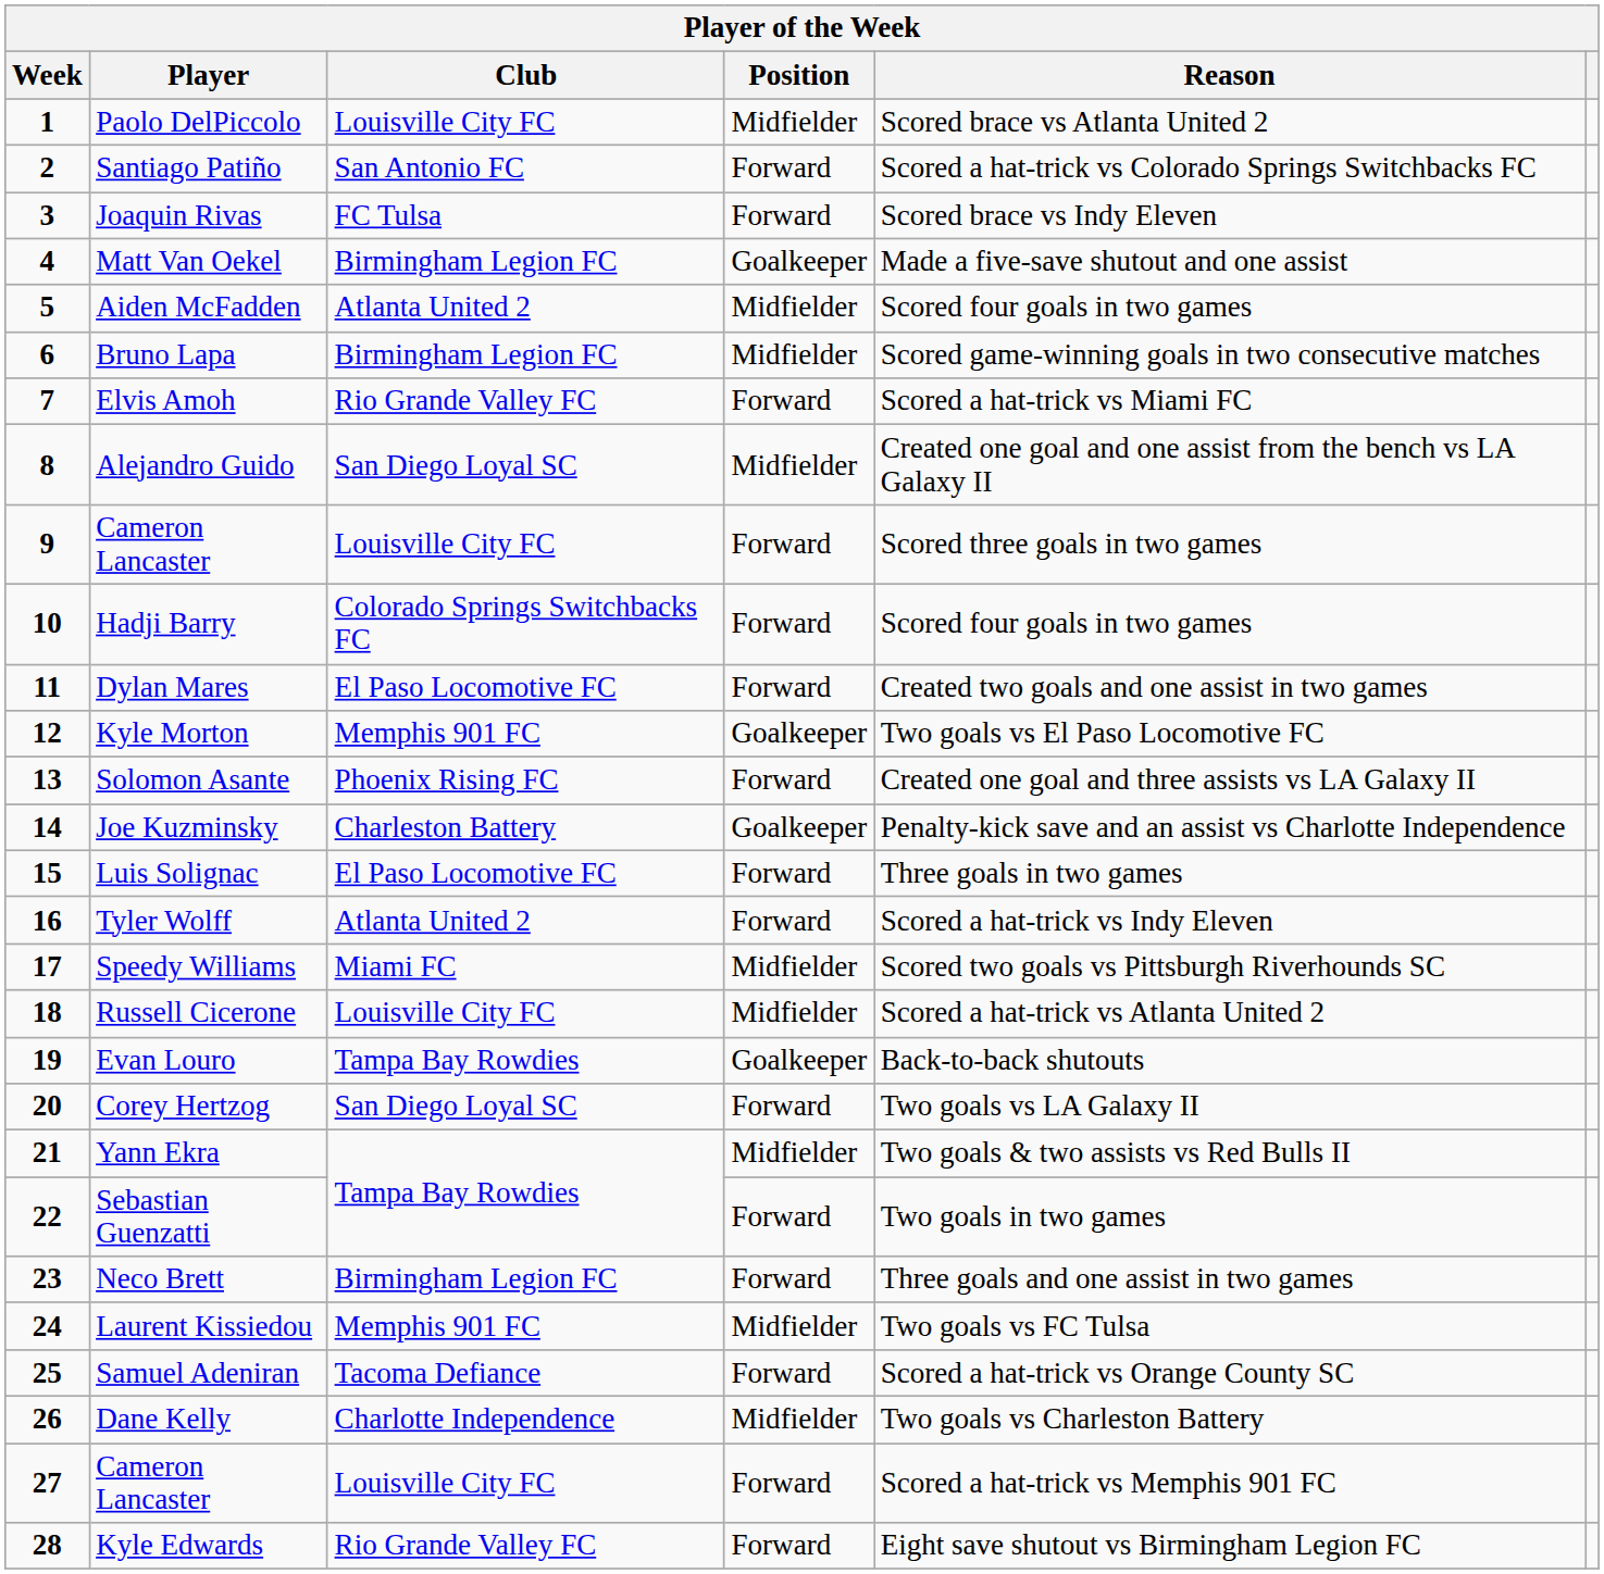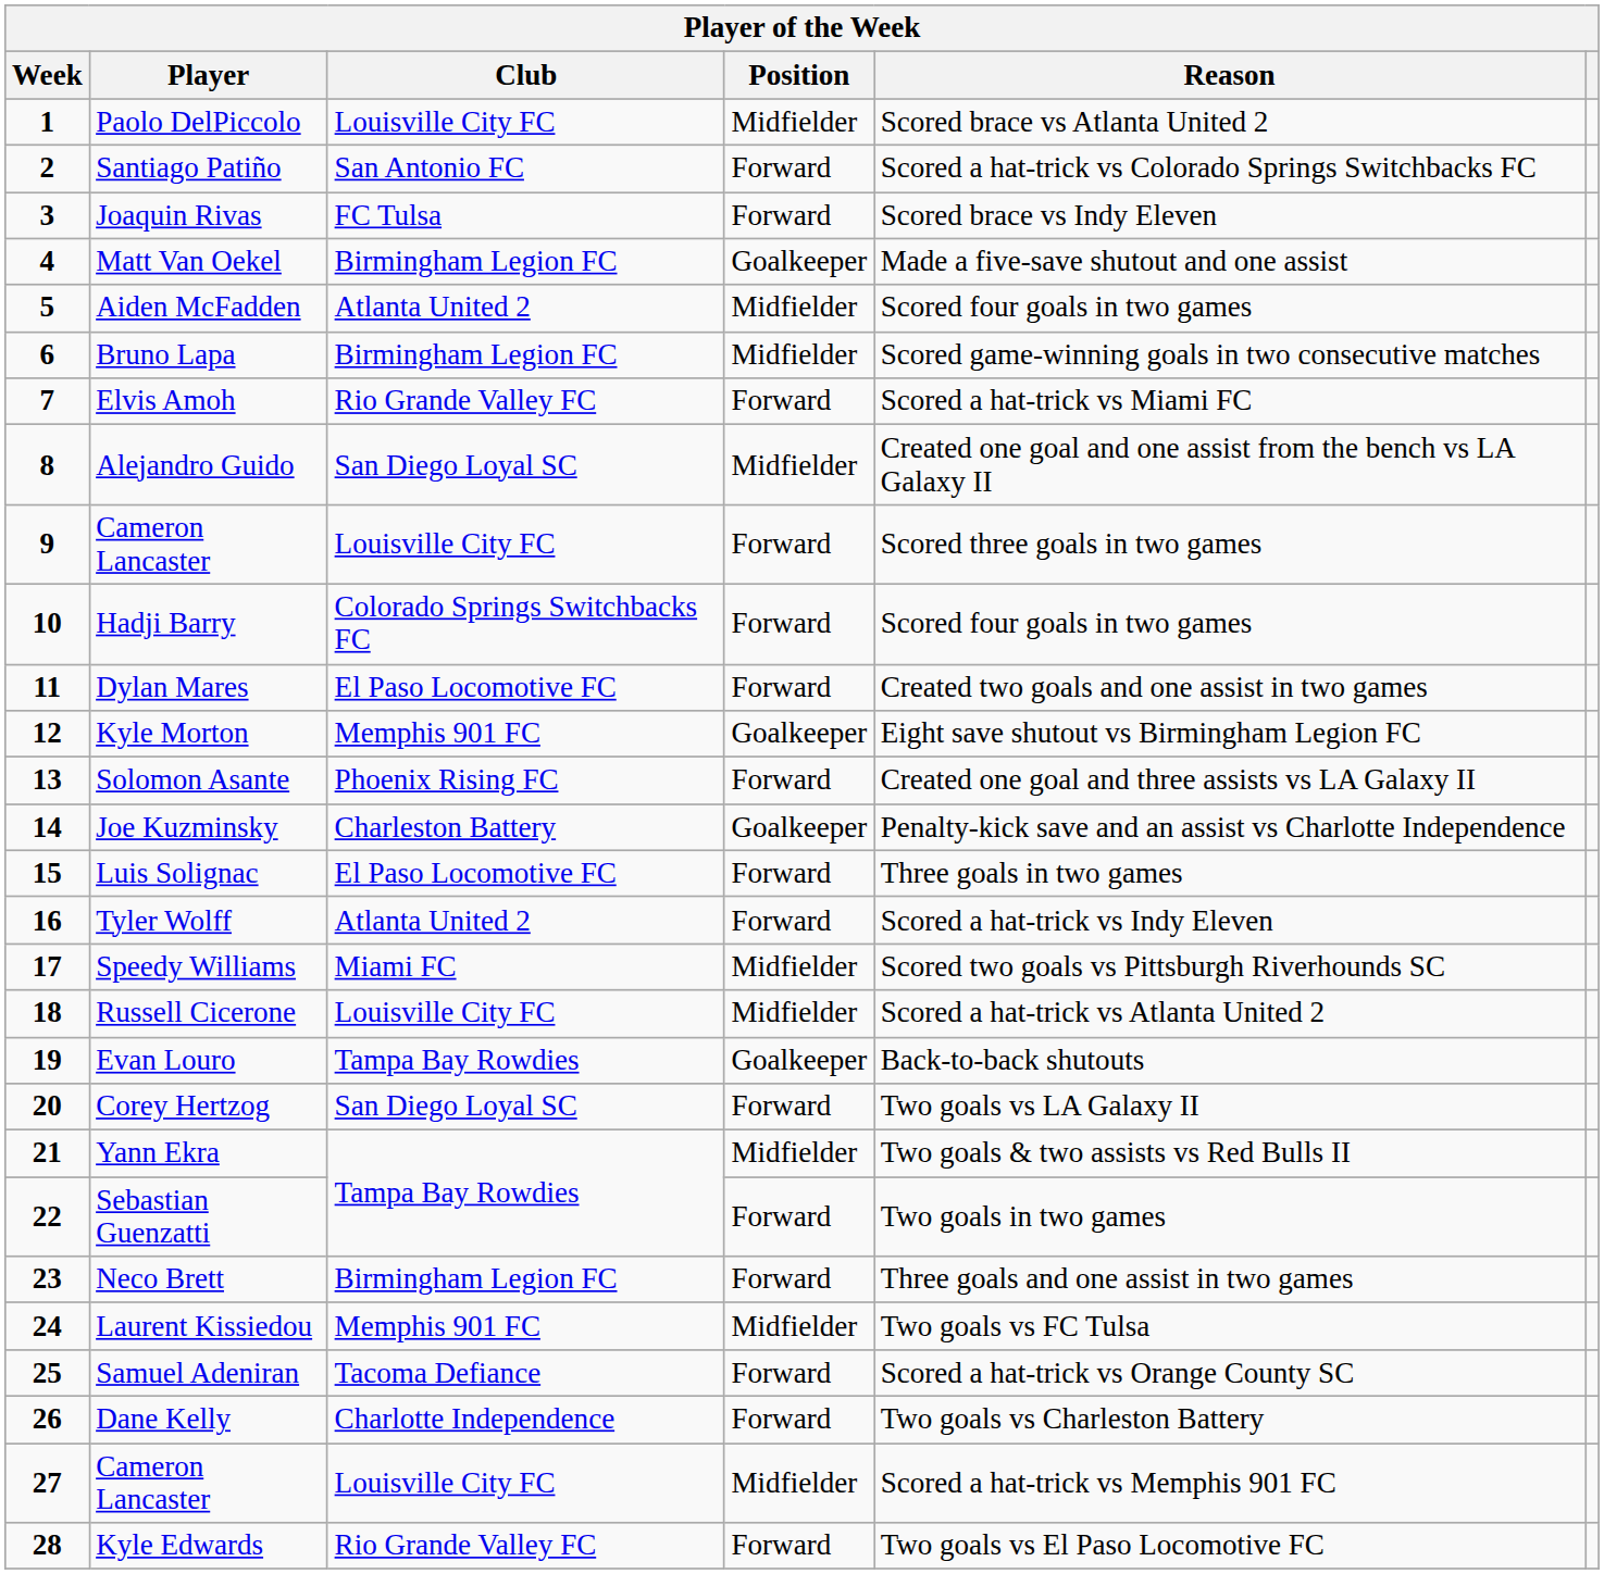Kyle Morton | Reason: Two goals vs El Paso Locomotive FC -> Eight save shutout vs Birmingham Legion FC
Dane Kelly | Position: Midfielder -> Forward
27 / Cameron Lancaster | Position: Forward -> Midfielder
Kyle Edwards | Reason: Eight save shutout vs Birmingham Legion FC -> Two goals vs El Paso Locomotive FC
